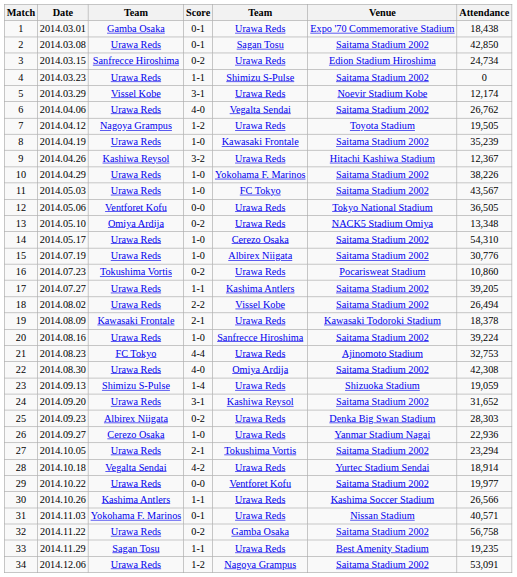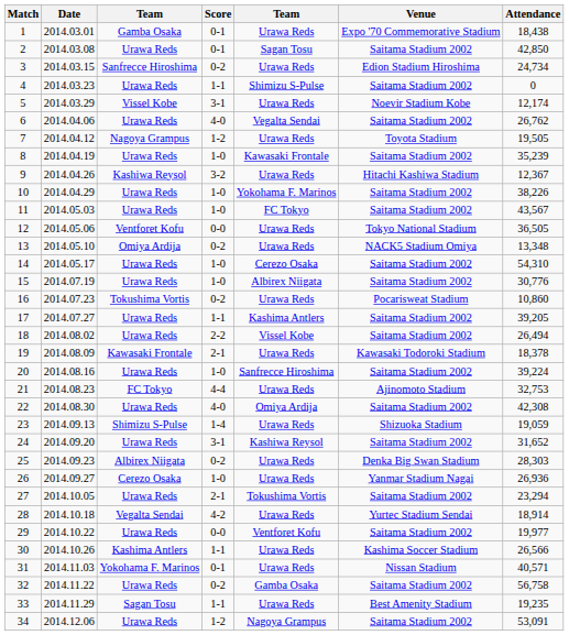26 | Attendance: 22,936 -> 26,936
